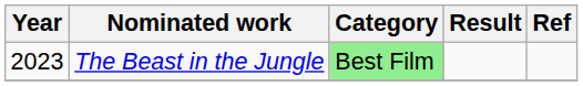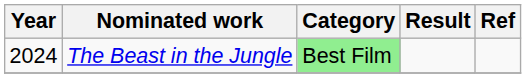The Beast in the Jungle | Year: 2023 -> 2024
